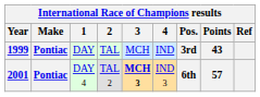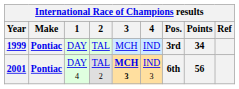1999 | Points: 43 -> 34
2001 | Points: 57 -> 56
